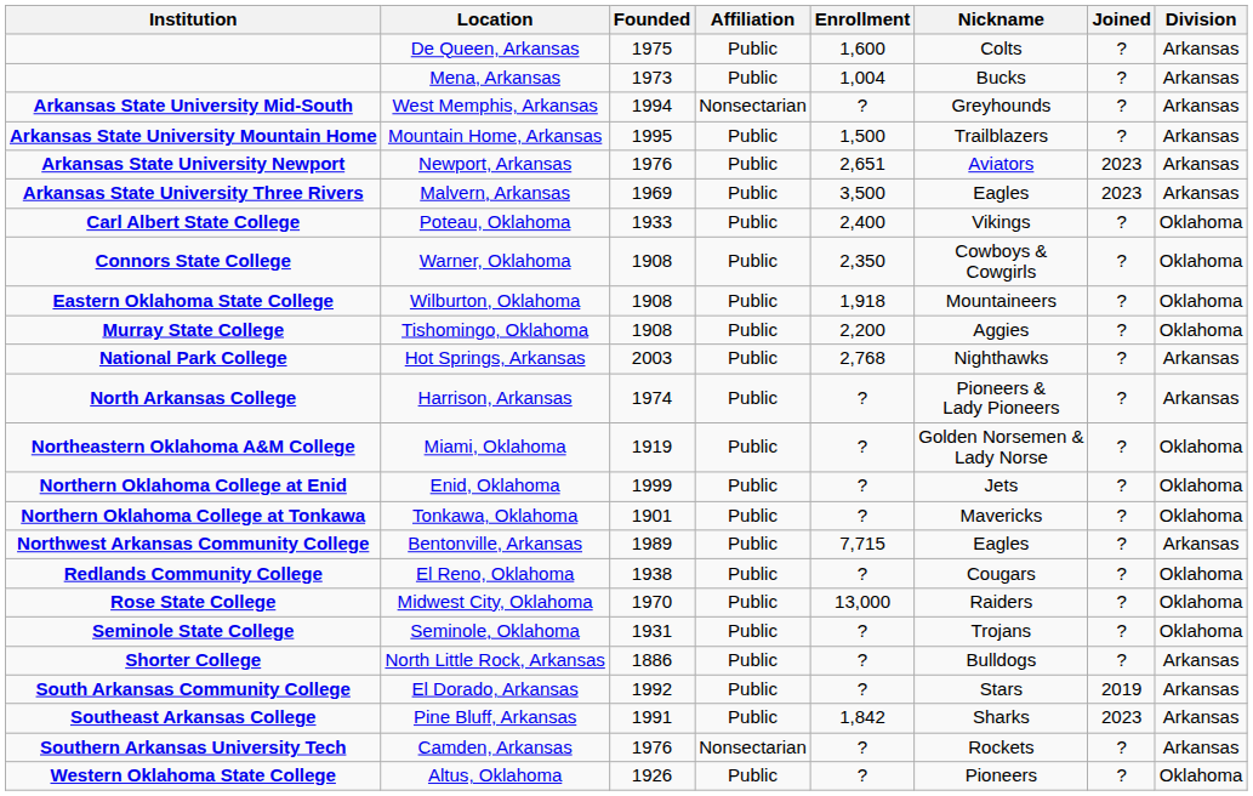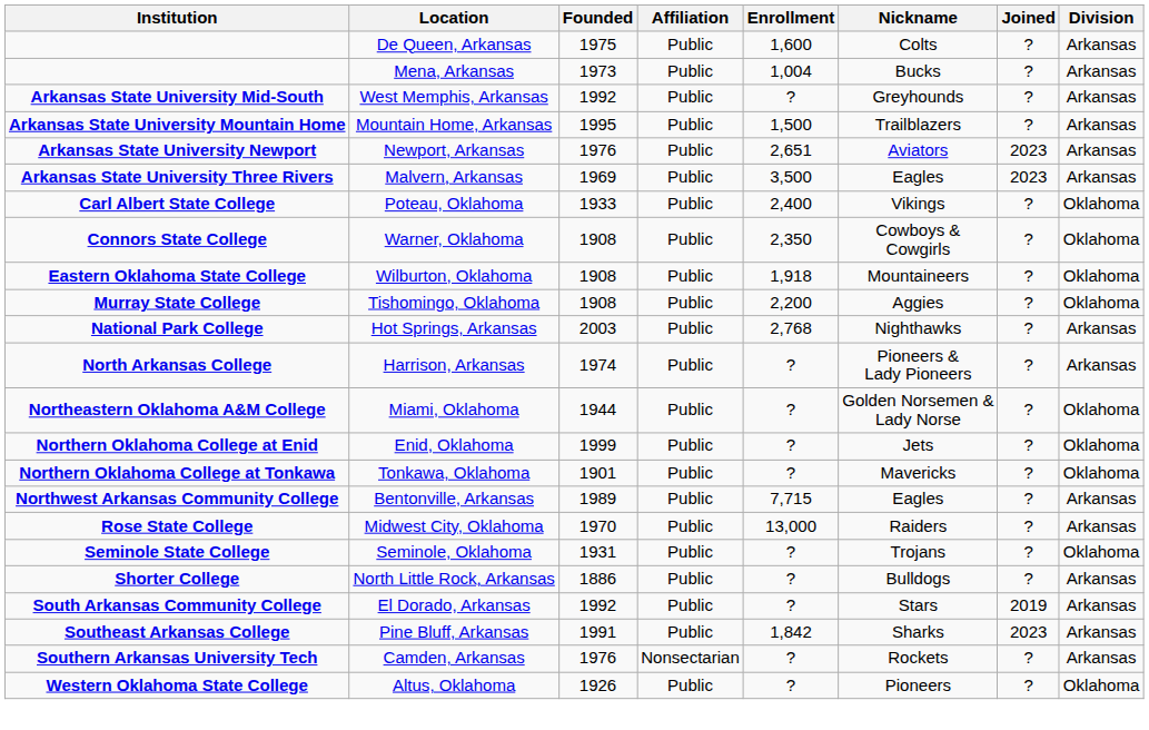West Memphis, Arkansas | Founded: 1994 -> 1992
West Memphis, Arkansas | Affiliation: Nonsectarian -> Public
Miami, Oklahoma | Founded: 1919 -> 1944
- row: Redlands Community College | El Reno, Oklahoma | 1938 | Public | ? | Cougars | ? | Oklahoma
Midwest City, Oklahoma | Division: Oklahoma -> Arkansas
